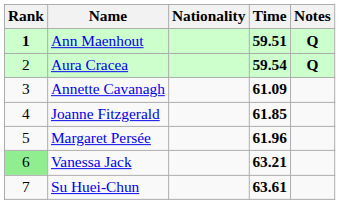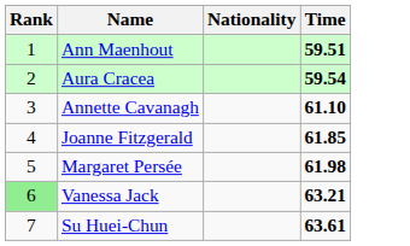- column: Notes | Q | Q
Ann Maenhout | Rank: bold -> normal
Annette Cavanagh | Time: 61.09 -> 61.10
Margaret Persée | Time: 61.96 -> 61.98
